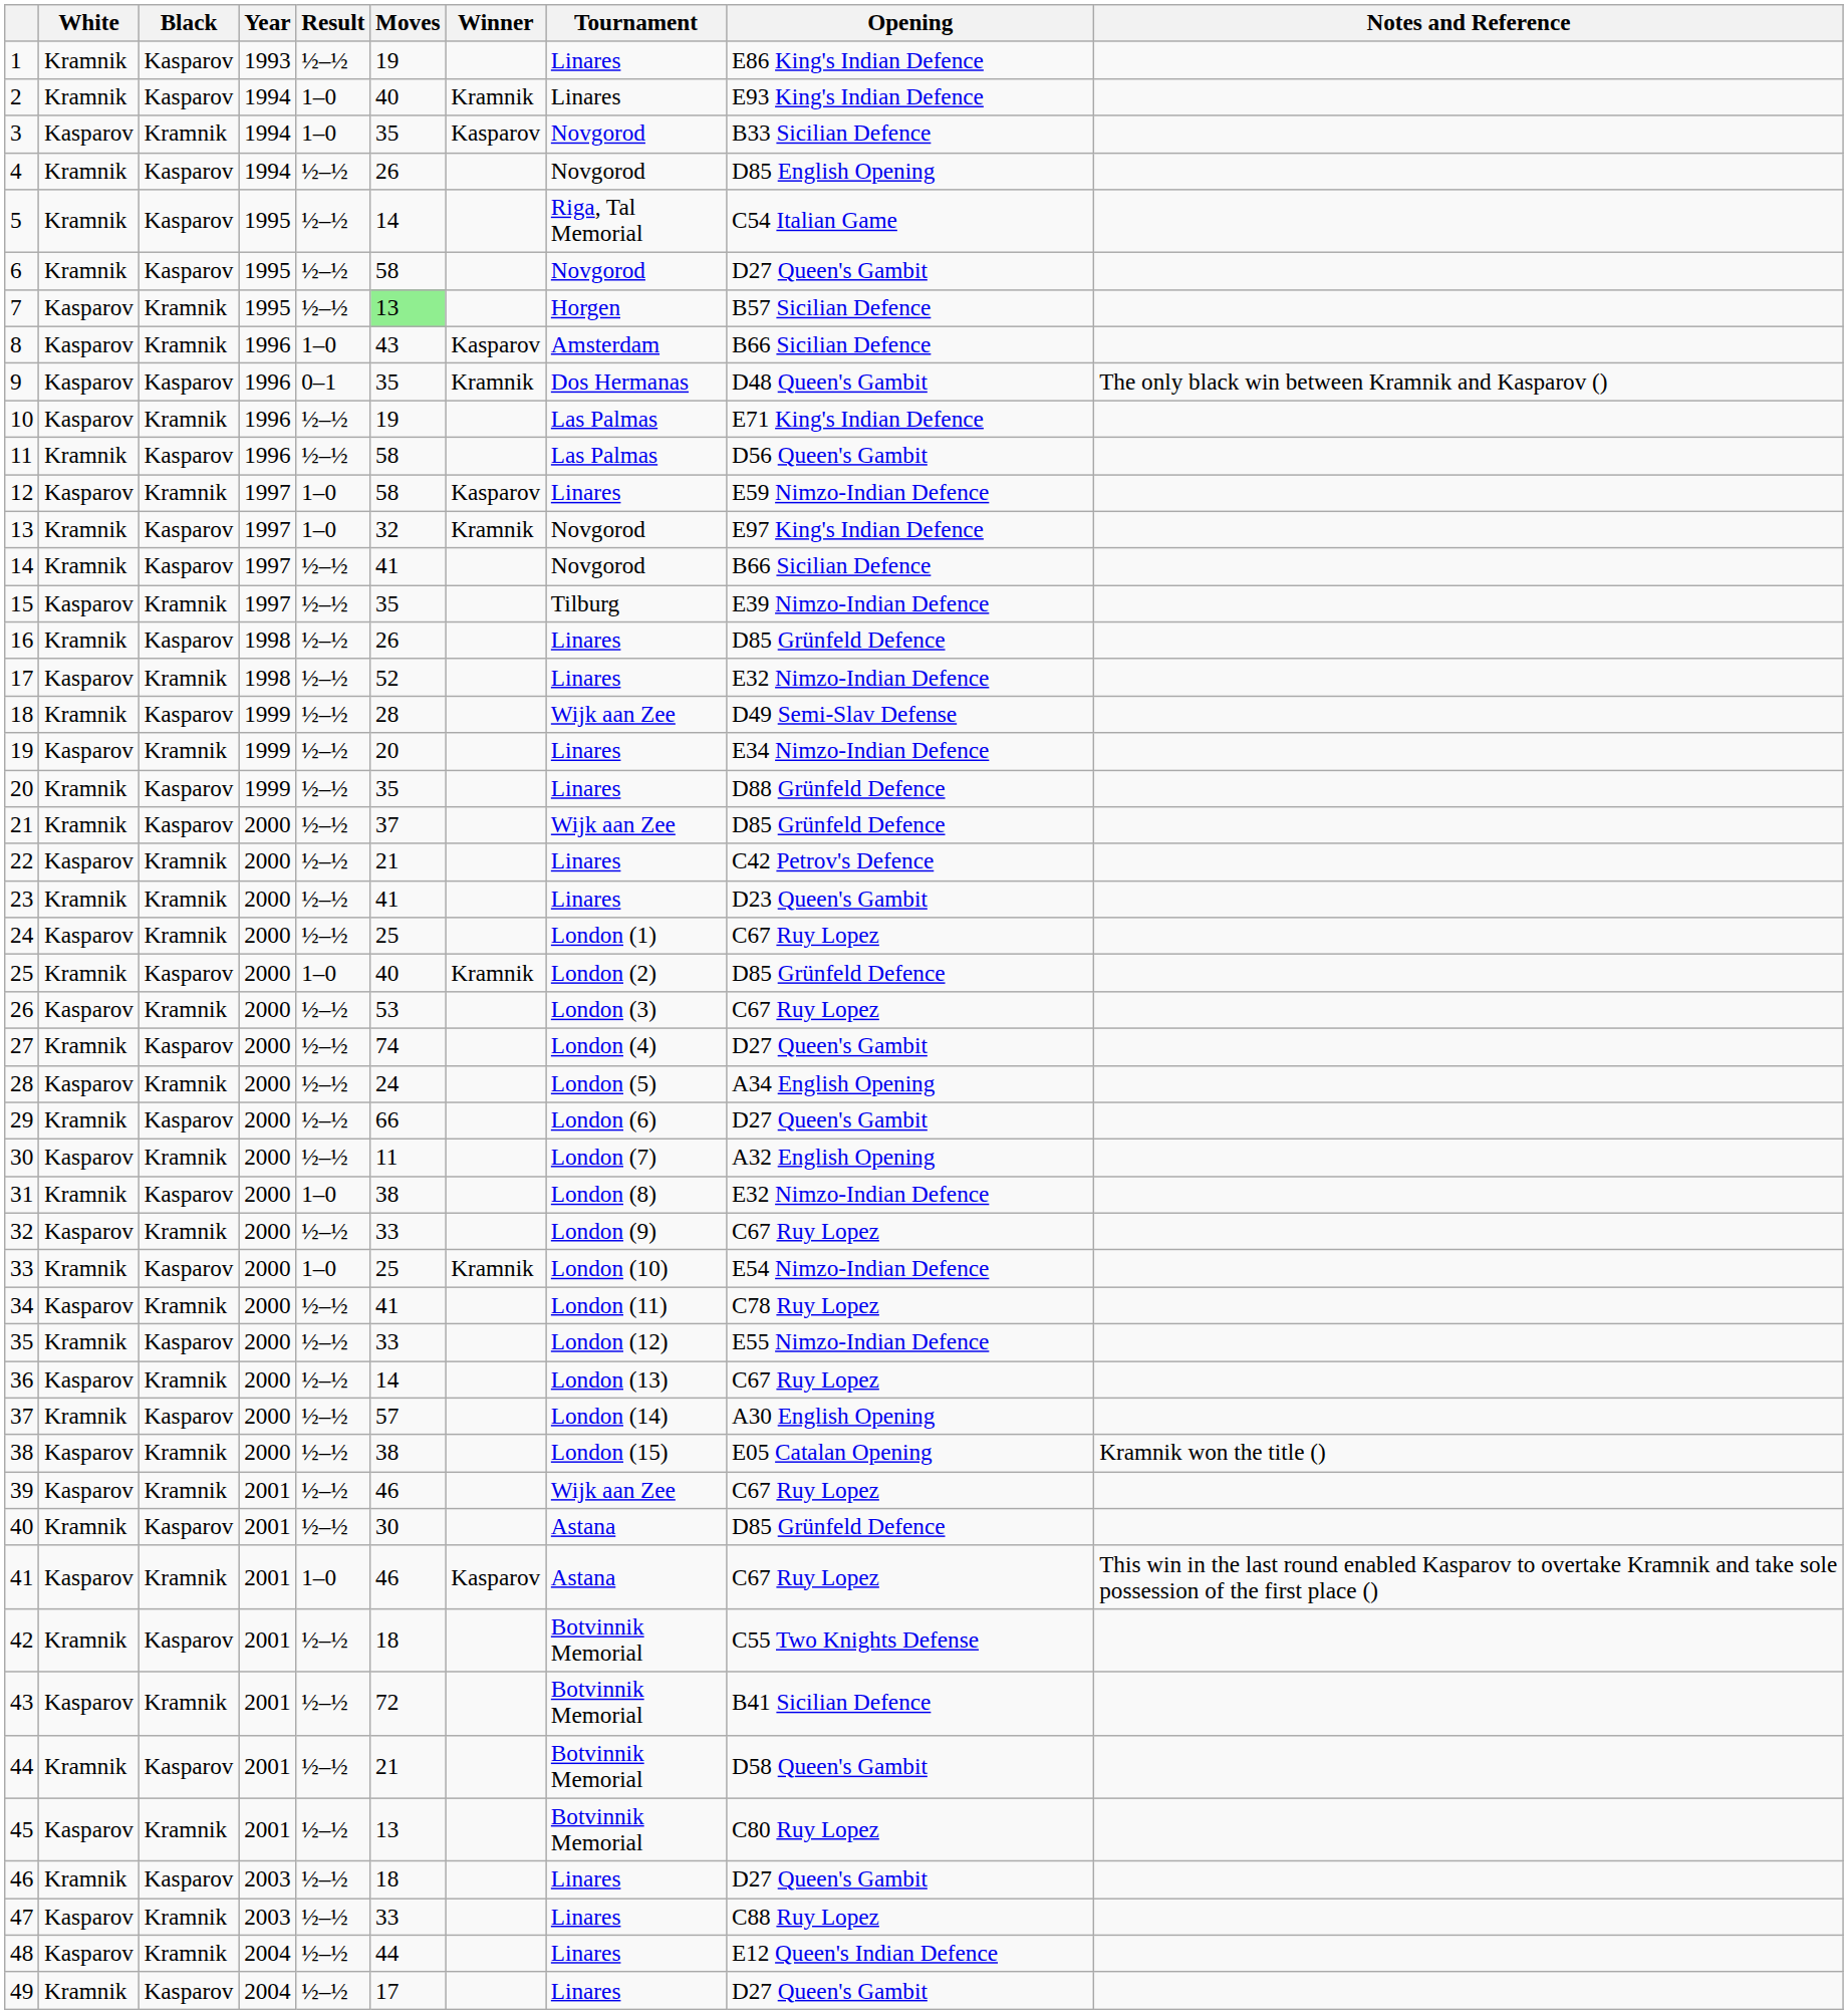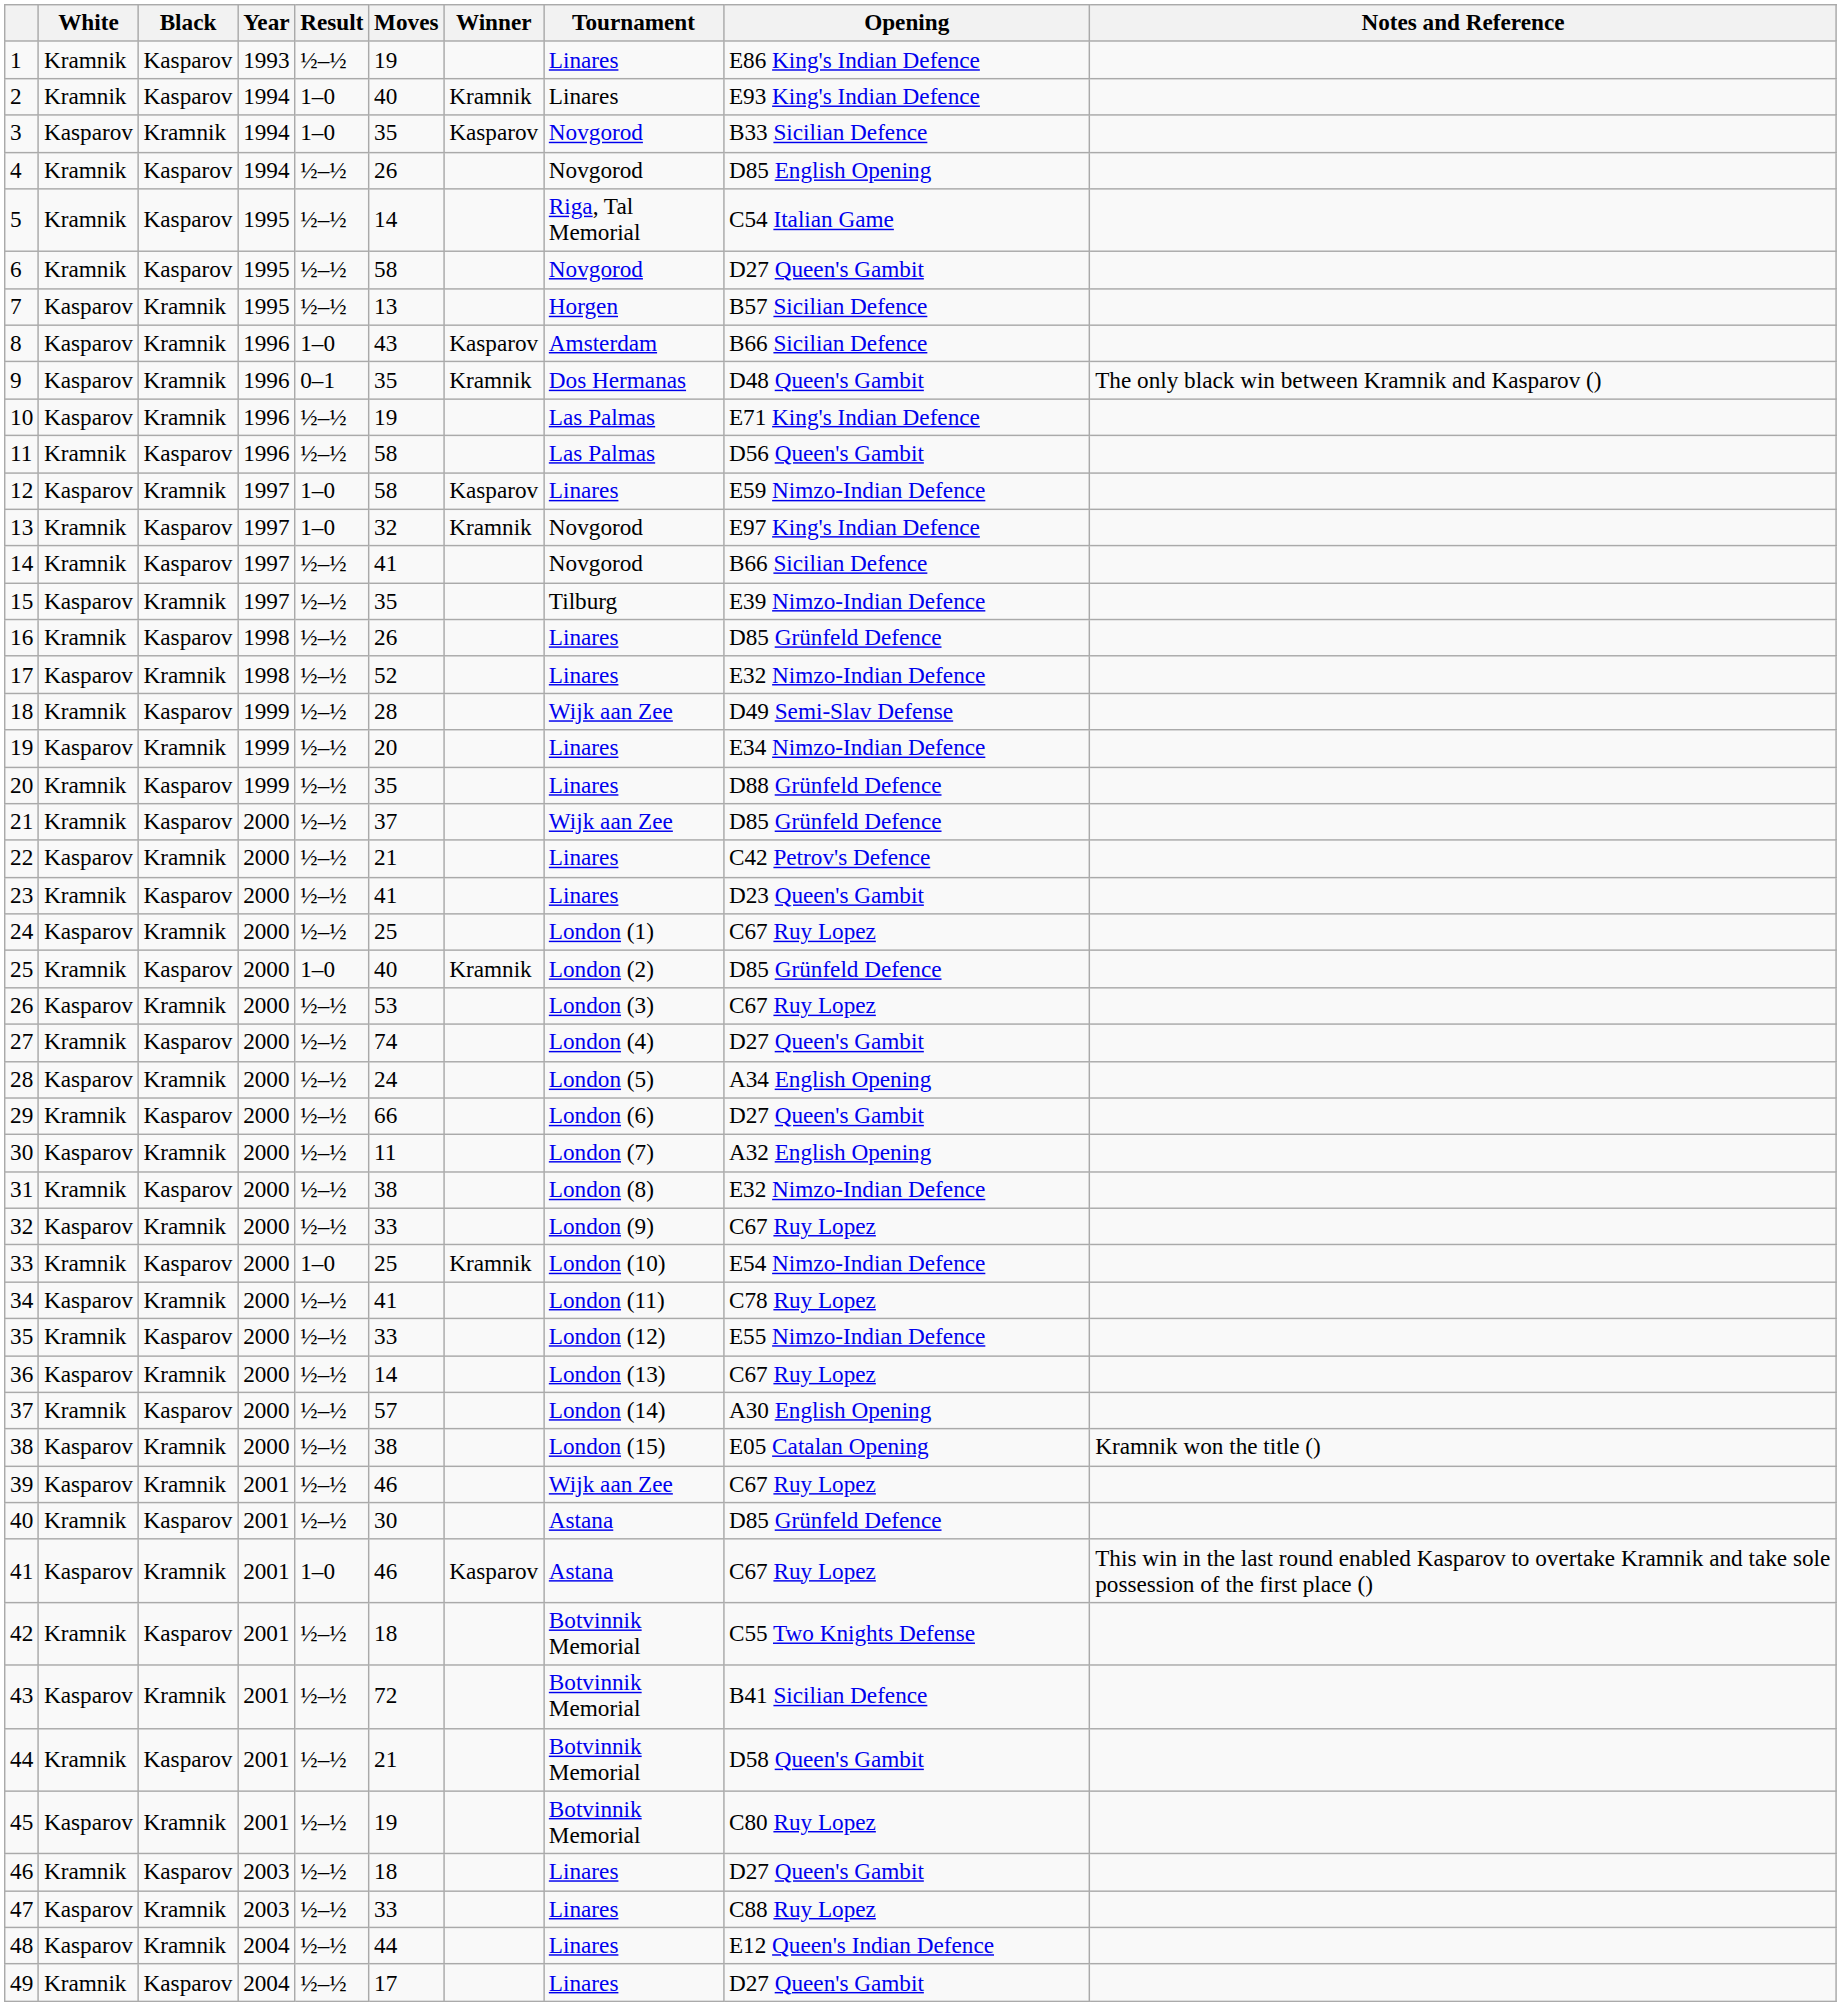7 | Moves: lightgreen background -> no background
9 | Black: Kasparov -> Kramnik
23 | Black: Kramnik -> Kasparov
31 | Result: 1–0 -> ½–½
45 | Moves: 13 -> 19
